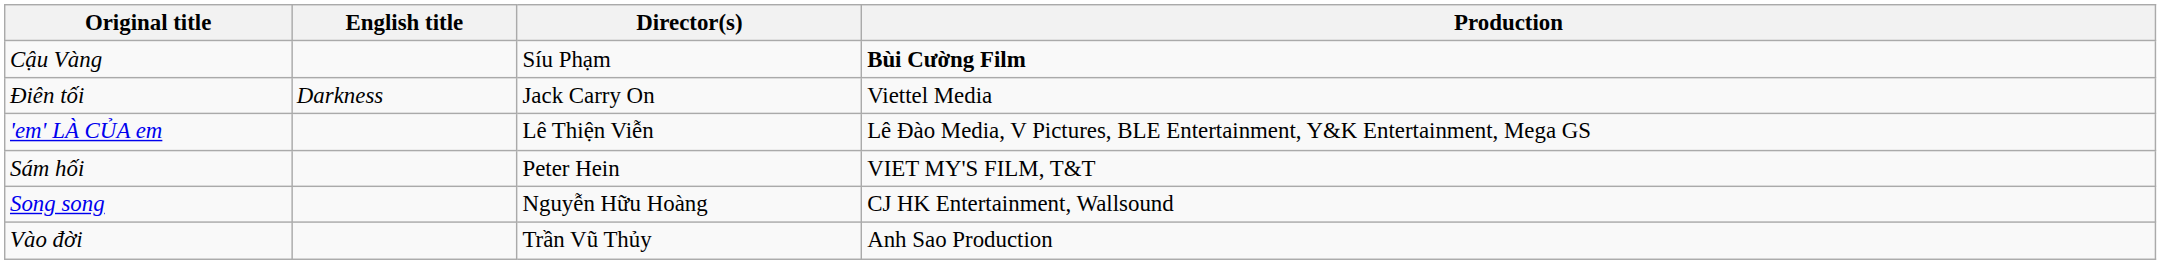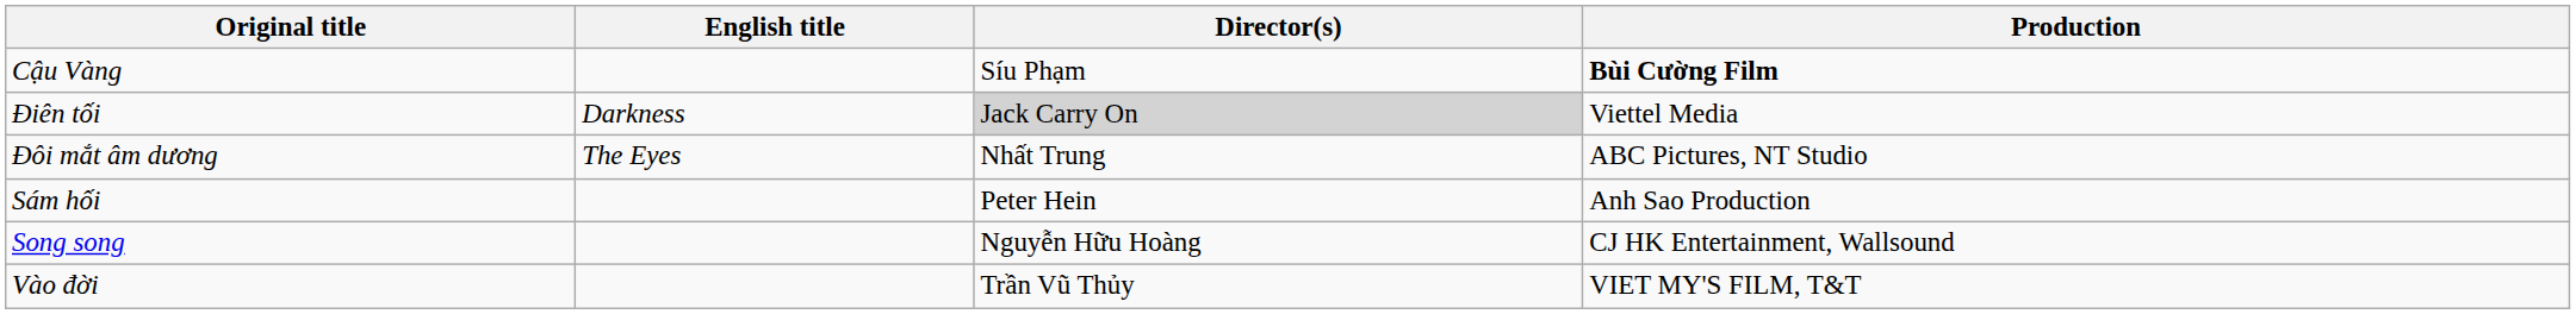Điên tối | Director(s): no background -> lightgrey background
+ row: Đôi mắt âm dương | The Eyes | Nhất Trung | ABC Pictures, NT Studio
- row: 'em' LÀ CỦA em | Lê Thiện Viễn | Lê Đào Media, V Pictures, BLE Entertainment, Y&K Entertainment, Mega GS
Sám hối | Production: VIET MY'S FILM, T&T -> Anh Sao Production
Vào đời | Production: Anh Sao Production -> VIET MY'S FILM, T&T
